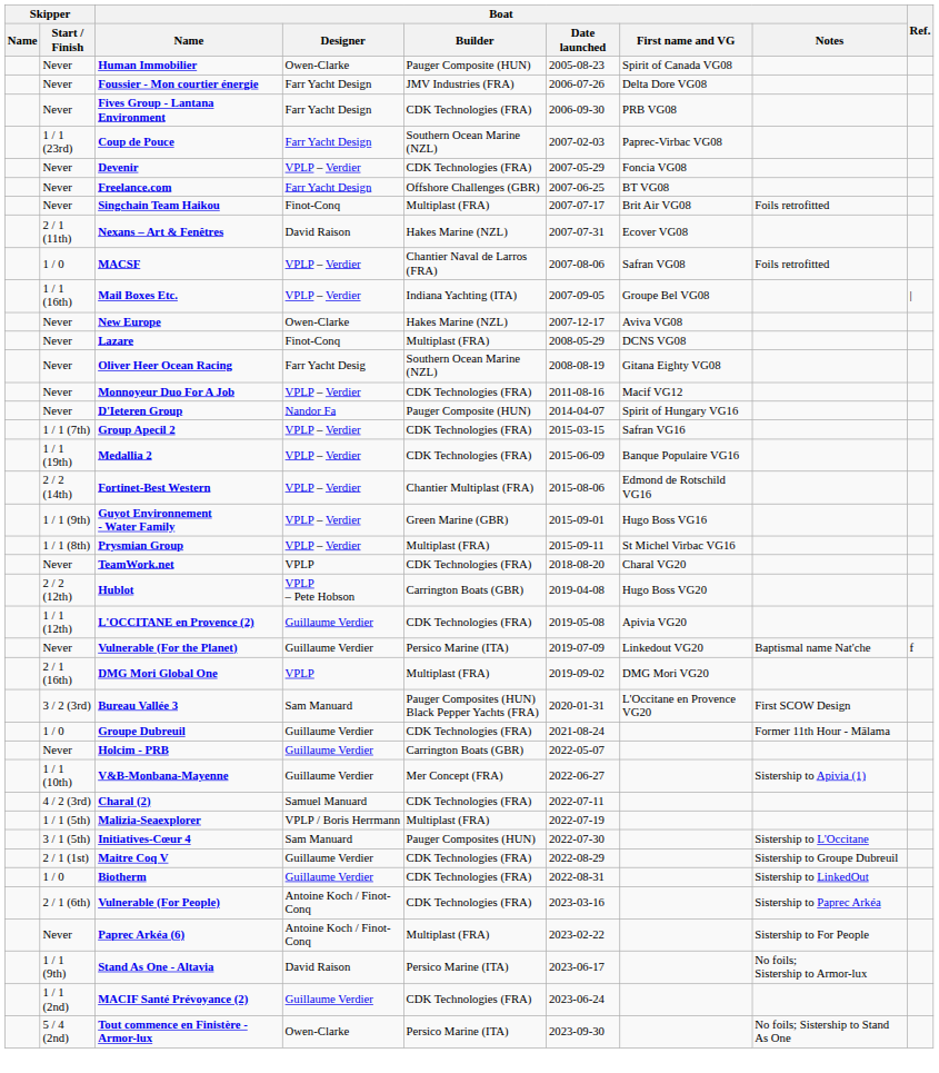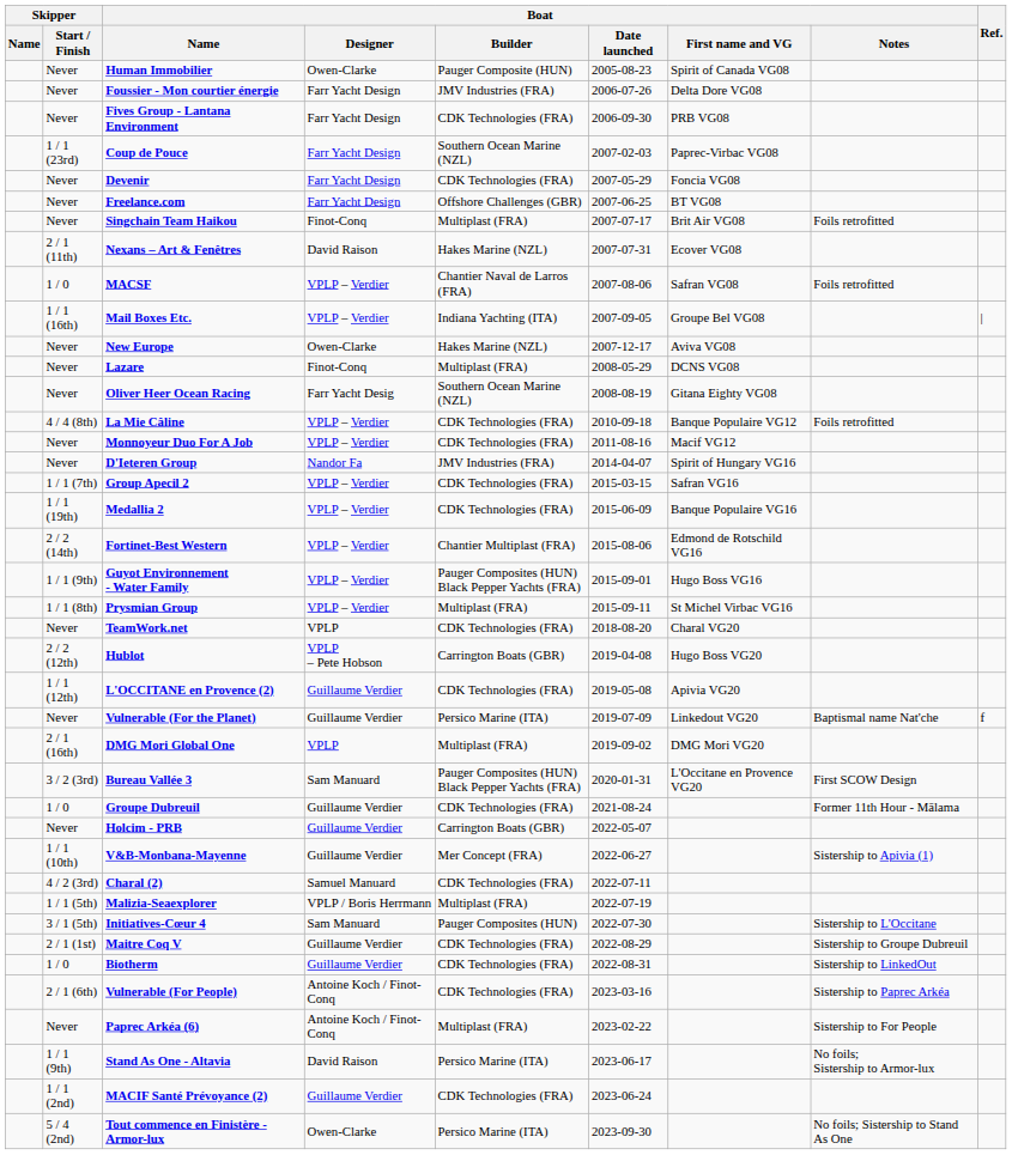Devenir | Boat / Designer: VPLP – Verdier -> Farr Yacht Design
+ row: 4 / 4 (8th) | La Mie Câline | VPLP – Verdier | CDK Technologies (FRA) | 2010-09-18 | Banque Populaire VG12 | Foils retrofitted
D'Ieteren Group | Boat / Builder: Pauger Composite (HUN) -> JMV Industries (FRA)
Guyot Environnement - Water Family | Boat / Builder: Green Marine (GBR) -> Pauger Composites (HUN) Black Pepper Yachts (FRA)
